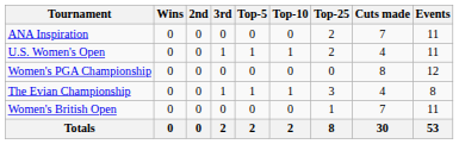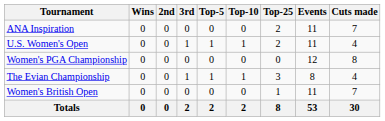columns swapped: Events <-> Cuts made
